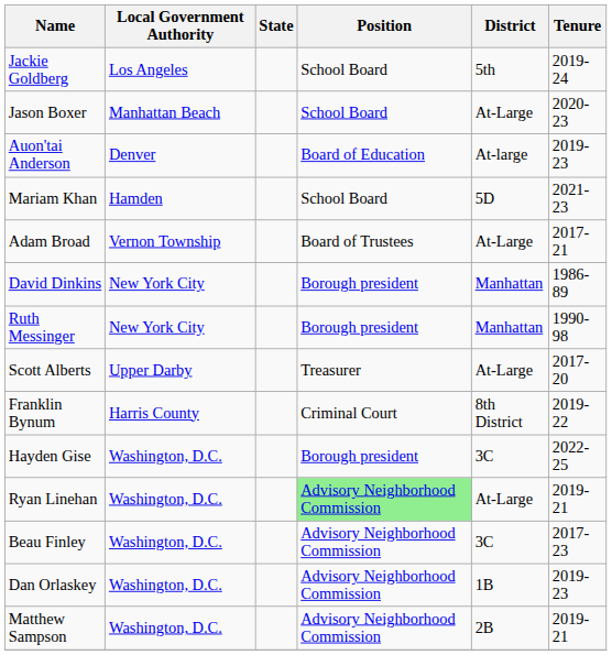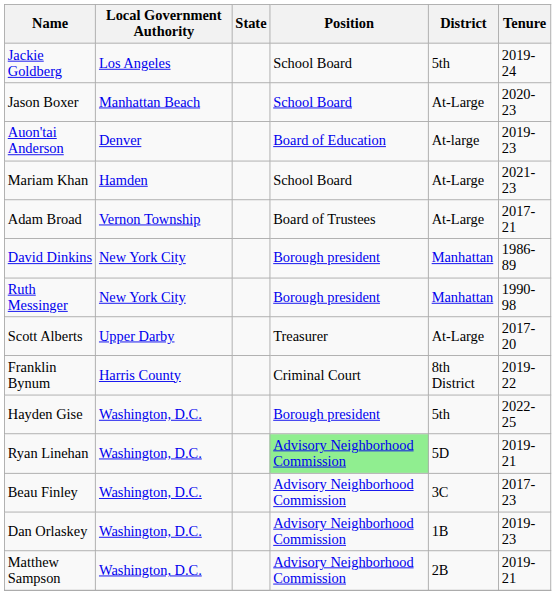Mariam Khan | District: 5D -> At-Large
Hayden Gise | District: 3C -> 5th
Ryan Linehan | District: At-Large -> 5D
